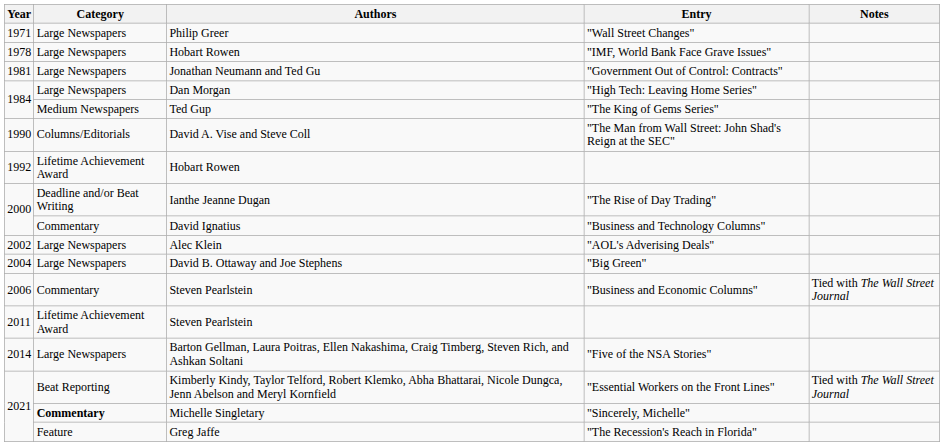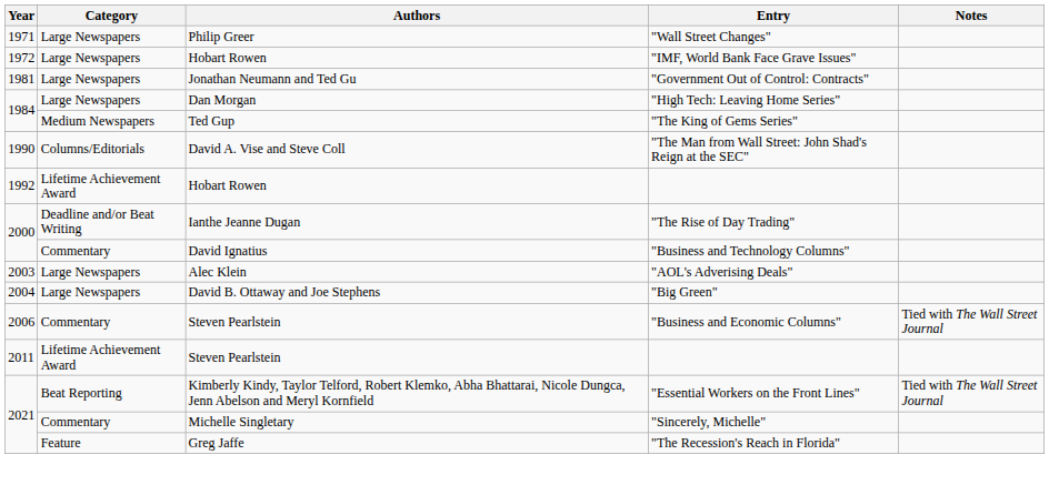"IMF, World Bank Face Grave Issues" | Year: 1978 -> 1972
"AOL's Adverising Deals" | Year: 2002 -> 2003
- row: 2014 | Large Newspapers | Barton Gellman, Laura Poitras, Ellen Nakashima, Craig Timberg, Steven Rich, and Ashkan Soltani | "Five of the NSA Stories"
"Sincerely, Michelle" | Category: bold -> normal
